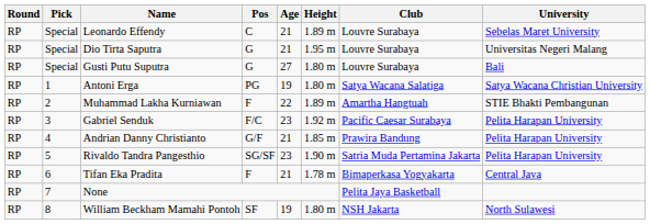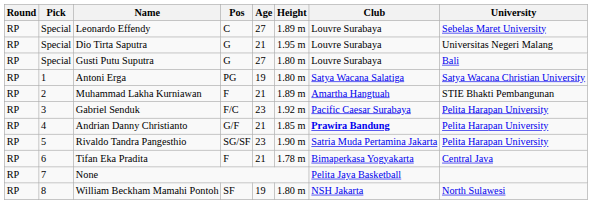Leonardo Effendy | Age: 21 -> 27
Muhammad Lakha Kurniawan | Age: 22 -> 21
Andrian Danny Christianto | Club: normal -> bold
